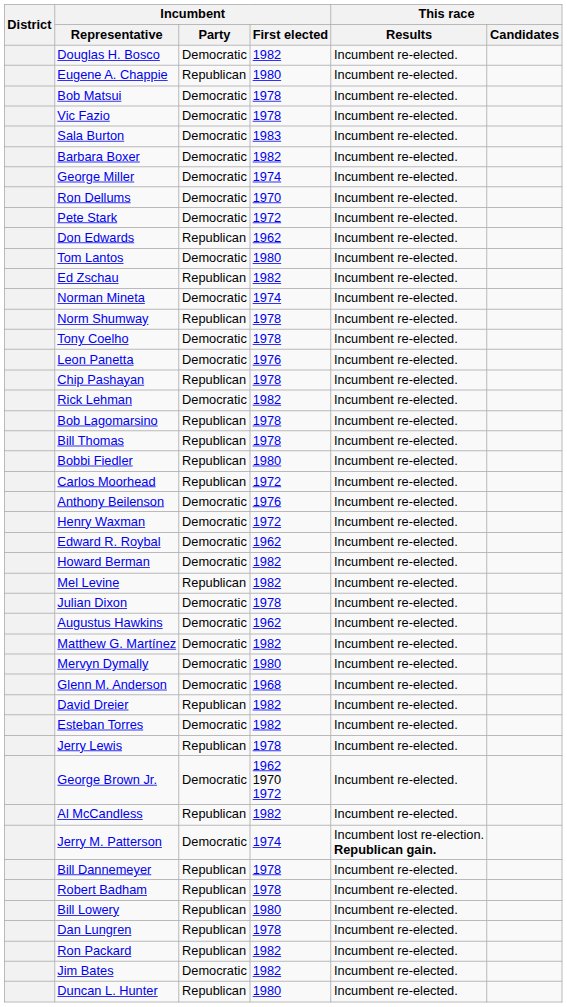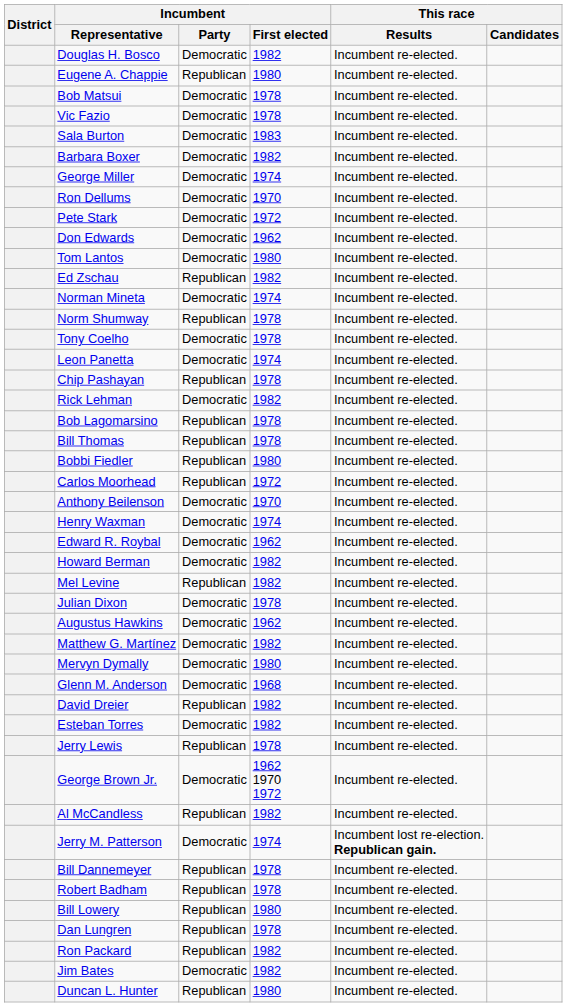Don Edwards | Incumbent / Party: Republican -> Democratic
Leon Panetta | Incumbent / First elected: 1976 -> 1974
Anthony Beilenson | Incumbent / First elected: 1976 -> 1970
Henry Waxman | Incumbent / First elected: 1972 -> 1974
